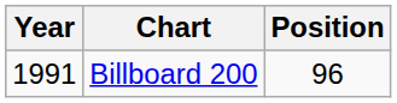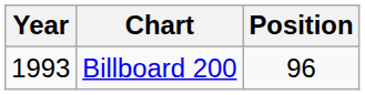Billboard 200 | Year: 1991 -> 1993
